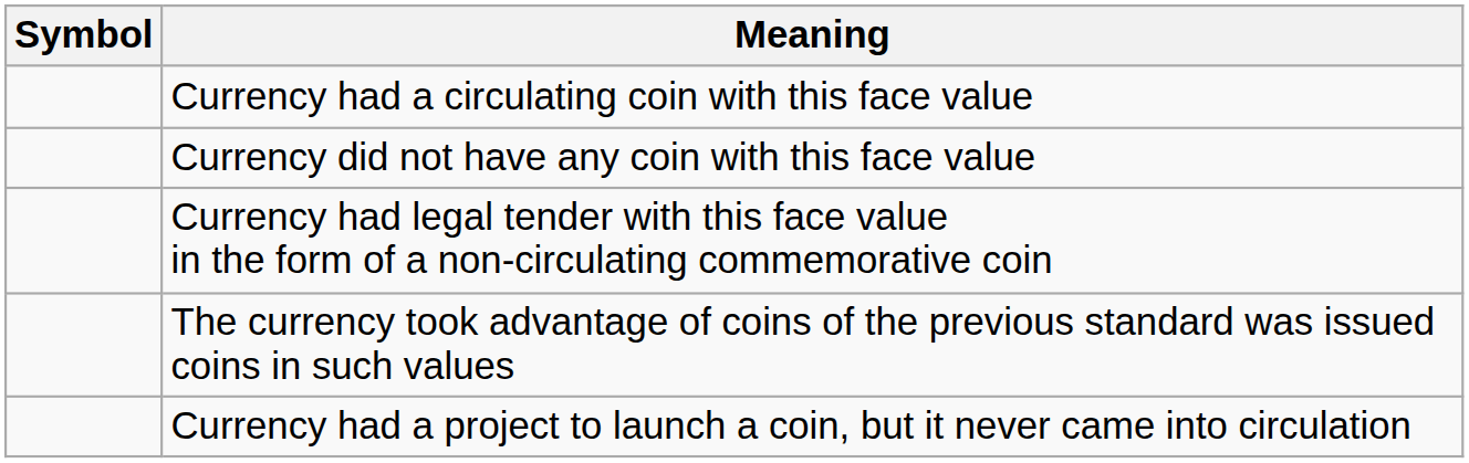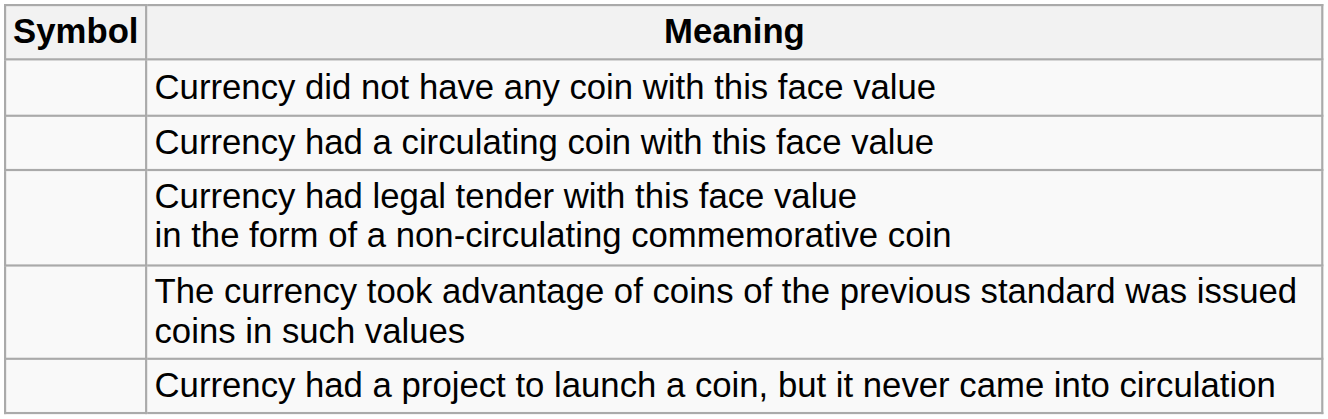rows swapped: Currency had a circulating coin with this face value <-> Currency did not have any coin with this face value
